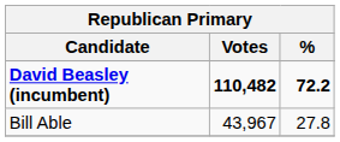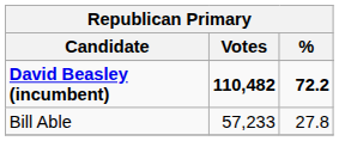Bill Able | Votes: 43,967 -> 57,233
